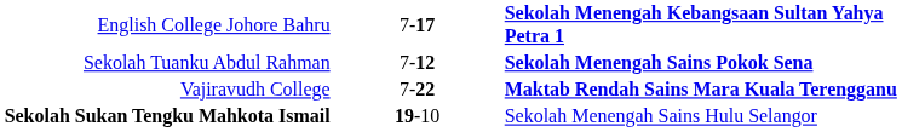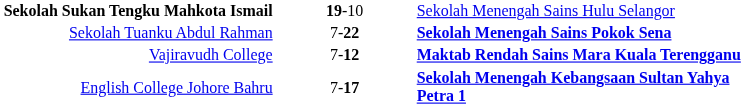rows swapped: English College Johore Bahru <-> Sekolah Sukan Tengku Mahkota Ismail
Sekolah Tuanku Abdul Rahman | column 3: 7-12 -> 7-22
Vajiravudh College | column 3: 7-22 -> 7-12
